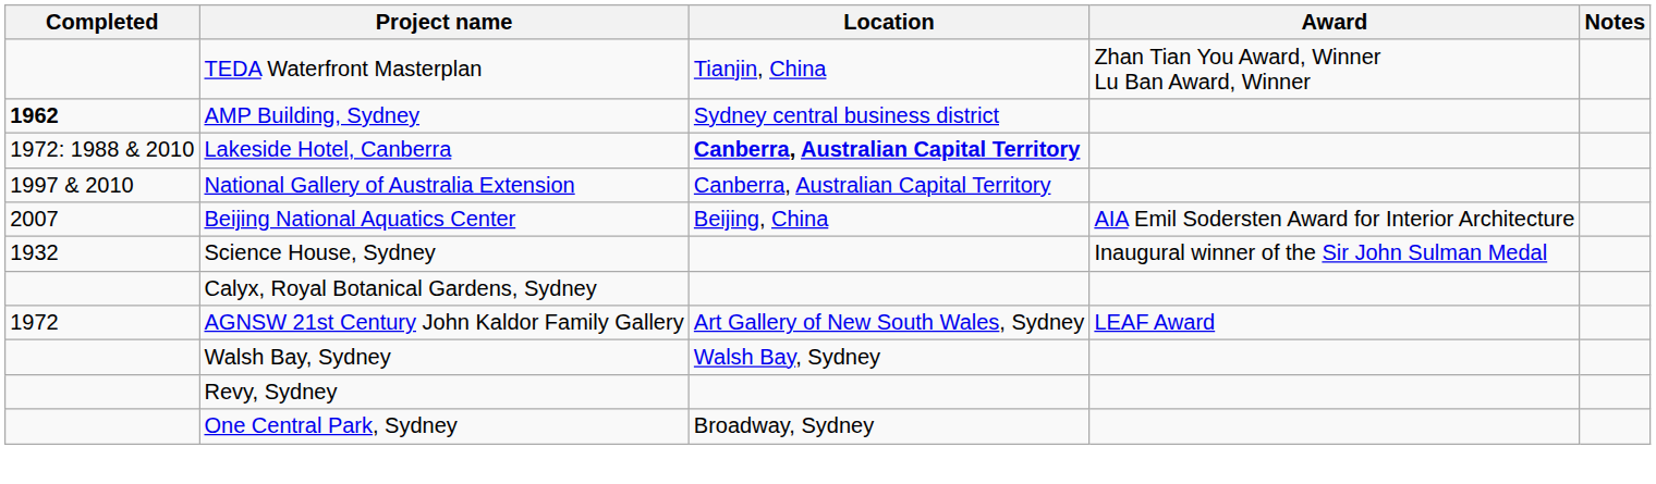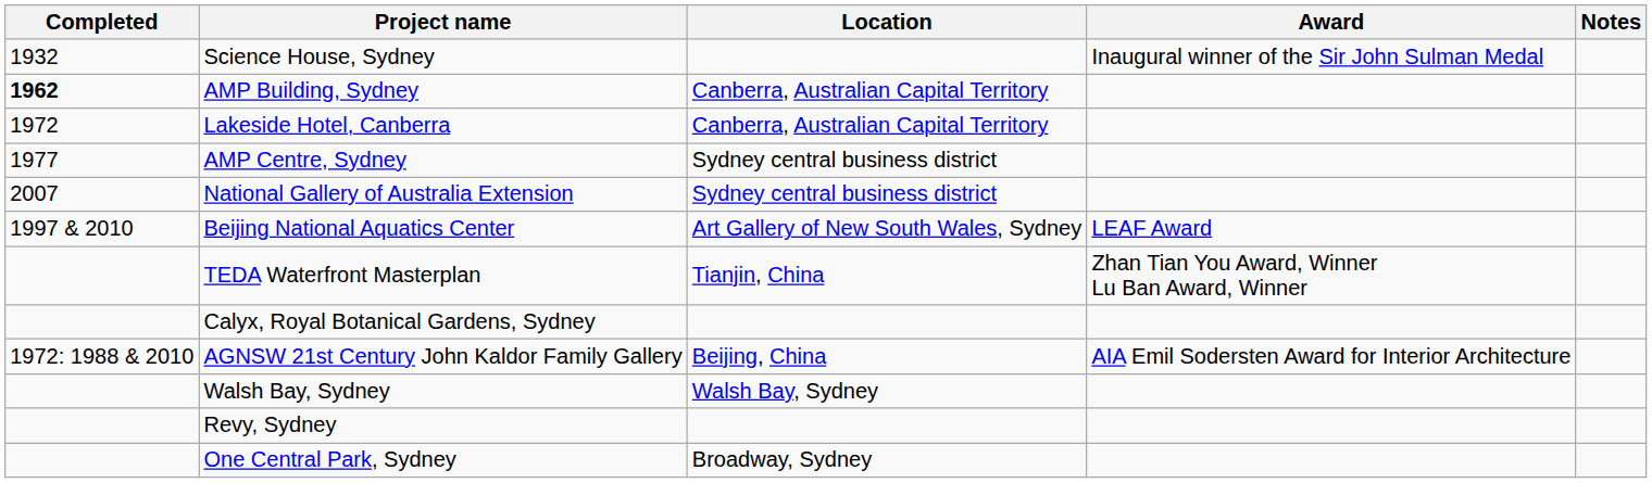rows swapped: Science House, Sydney <-> TEDA Waterfront Masterplan
AMP Building, Sydney | Location: Sydney central business district -> Canberra, Australian Capital Territory
Lakeside Hotel, Canberra | Completed: 1972: 1988 & 2010 -> 1972
Lakeside Hotel, Canberra | Location: bold -> normal
+ row: 1977 | AMP Centre, Sydney | Sydney central business district
National Gallery of Australia Extension | Completed: 1997 & 2010 -> 2007
National Gallery of Australia Extension | Location: Canberra, Australian Capital Territory -> Sydney central business district
Beijing National Aquatics Center | Completed: 2007 -> 1997 & 2010
Beijing National Aquatics Center | Location: Beijing, China -> Art Gallery of New South Wales, Sydney
Beijing National Aquatics Center | Award: AIA Emil Sodersten Award for Interior Architecture -> LEAF Award
AGNSW 21st Century John Kaldor Family Gallery | Completed: 1972 -> 1972: 1988 & 2010
AGNSW 21st Century John Kaldor Family Gallery | Location: Art Gallery of New South Wales, Sydney -> Beijing, China
AGNSW 21st Century John Kaldor Family Gallery | Award: LEAF Award -> AIA Emil Sodersten Award for Interior Architecture
